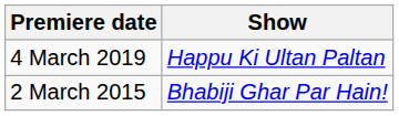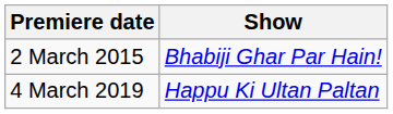rows swapped: 2 March 2015 <-> 4 March 2019
